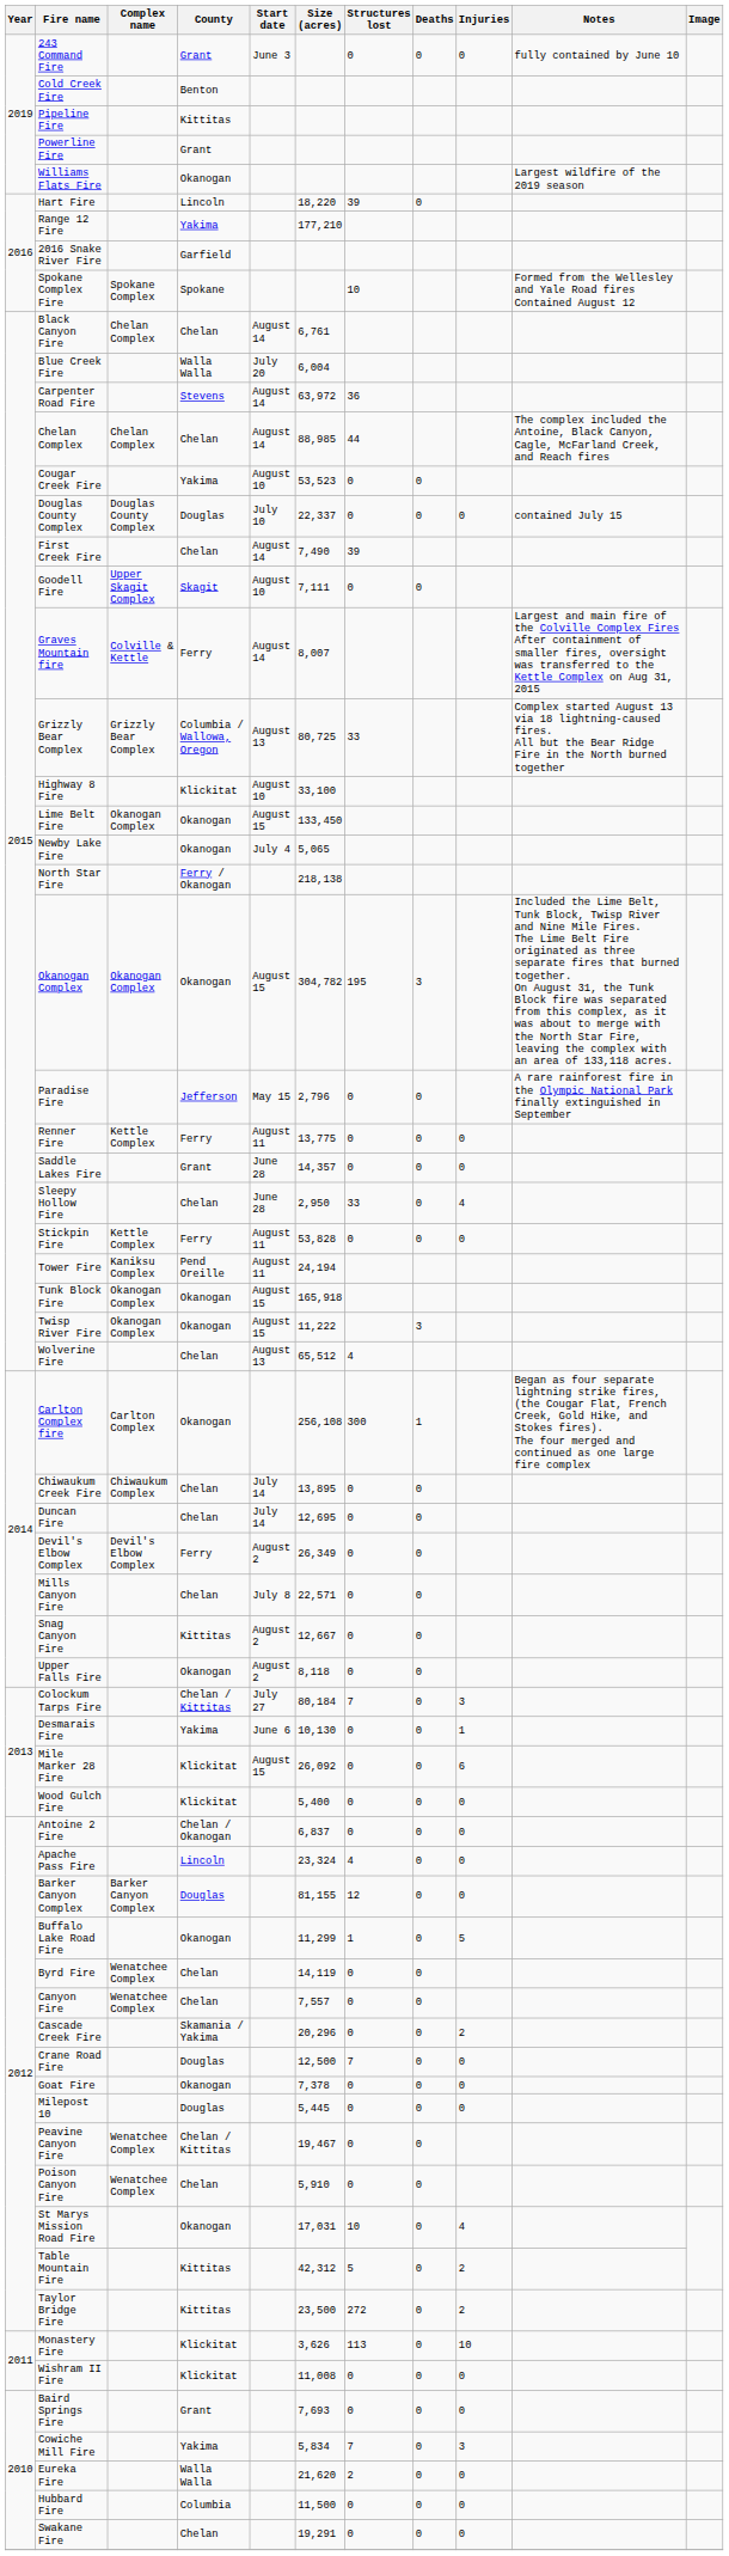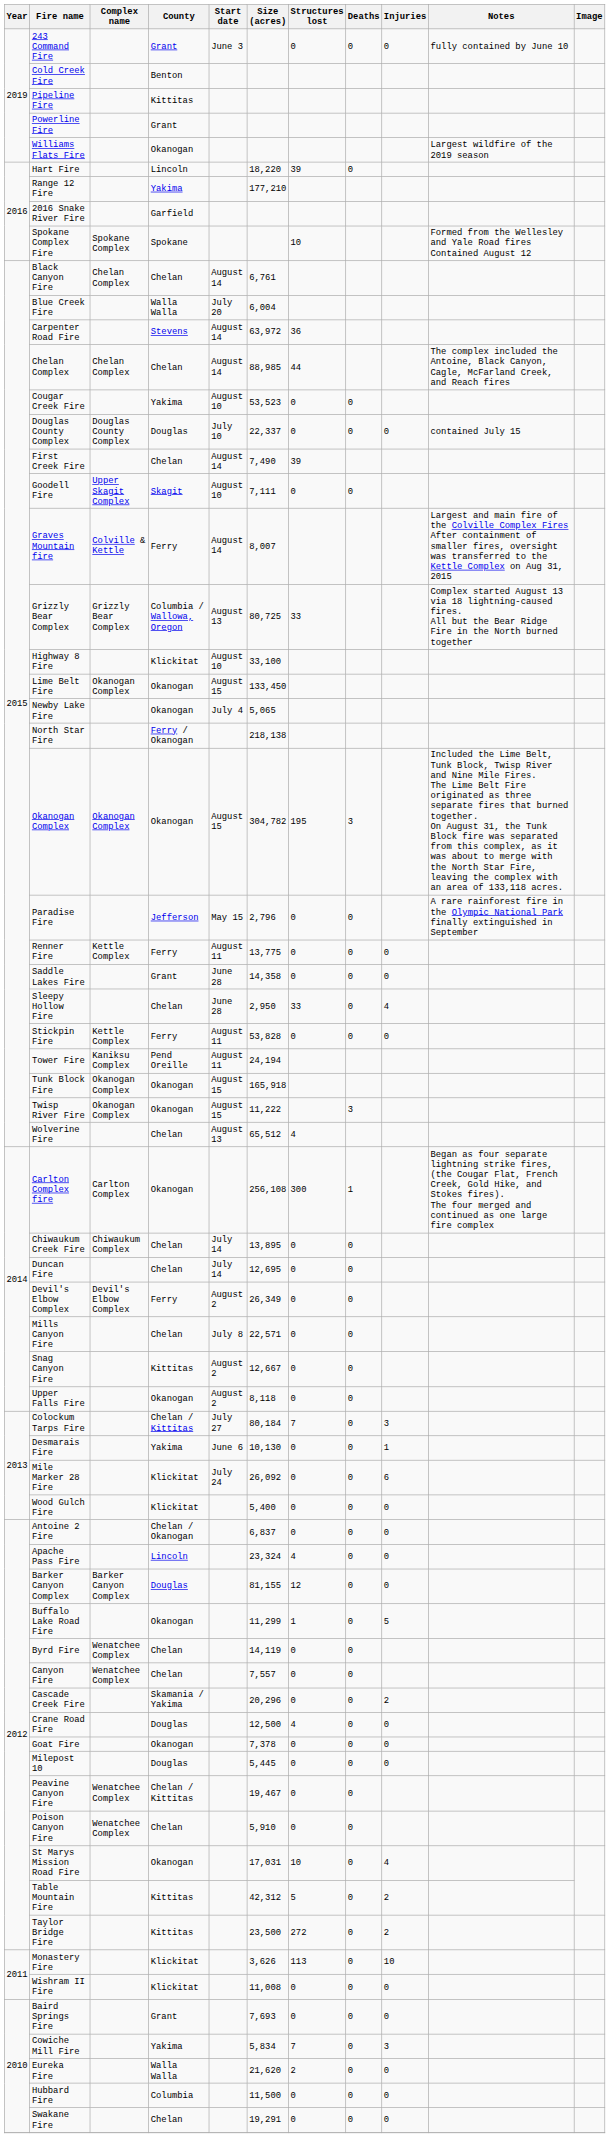Saddle Lakes Fire | Size (acres): 14,357 -> 14,358
Mile Marker 28 Fire | Start date: August 15 -> July 24
Crane Road Fire | Structures lost: 7 -> 4
